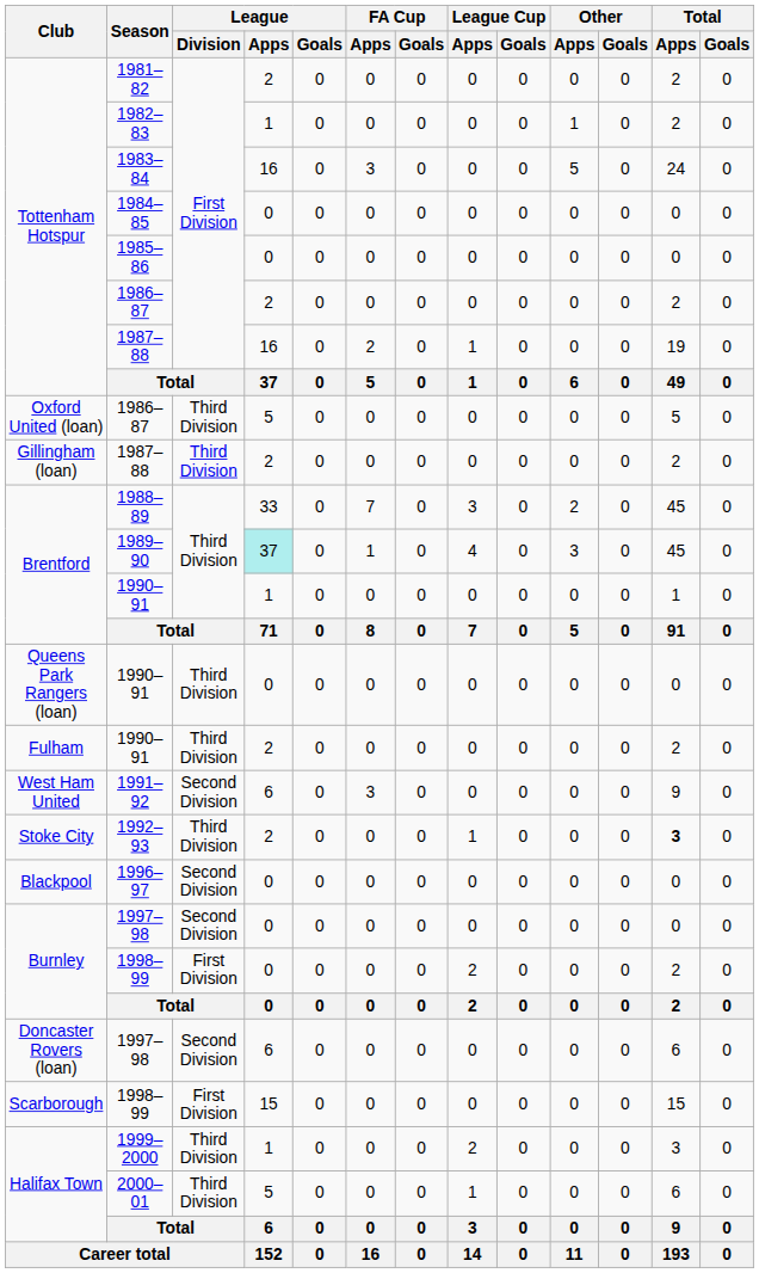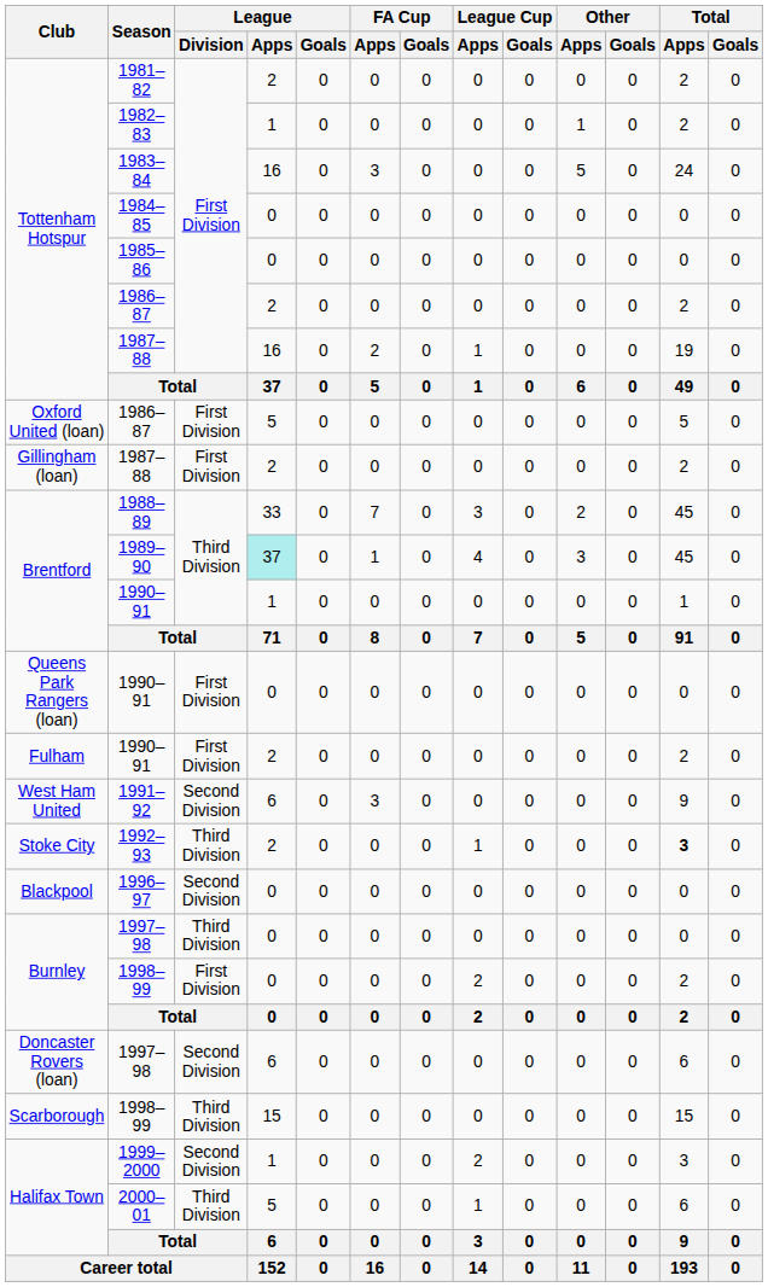Oxford United (loan) / 1986–87 | League / Division: Third Division -> First Division
Gillingham (loan) / 1987–88 | League / Division: Third Division -> First Division
Queens Park Rangers (loan) / 1990–91 | League / Division: Third Division -> First Division
Fulham / 1990–91 | League / Division: Third Division -> First Division
Burnley / 1997–98 | League / Division: Second Division -> Third Division
Scarborough / 1998–99 | League / Division: First Division -> Third Division
1999–2000 | League / Division: Third Division -> Second Division
